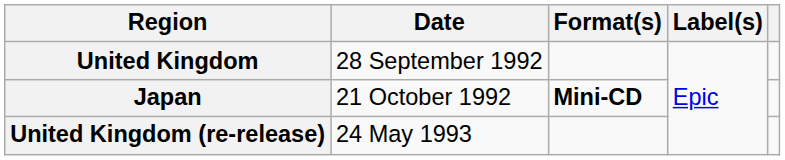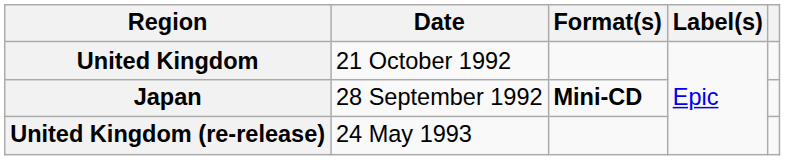United Kingdom | Date: 28 September 1992 -> 21 October 1992
Japan | Date: 21 October 1992 -> 28 September 1992
